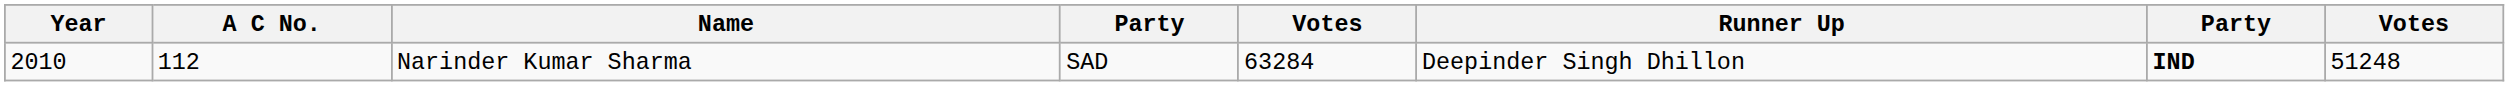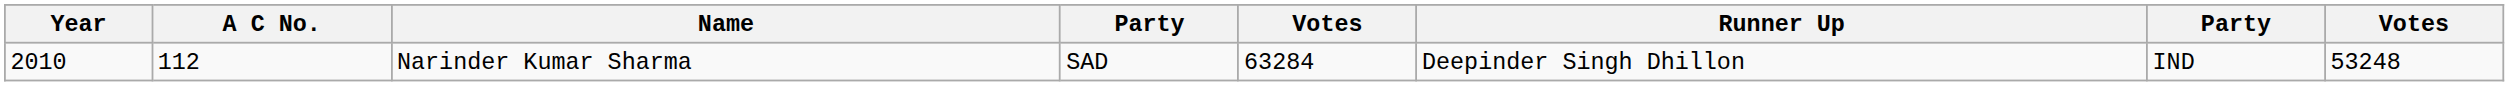Narinder Kumar Sharma | column 7: bold -> normal
Narinder Kumar Sharma | column 8: 51248 -> 53248
